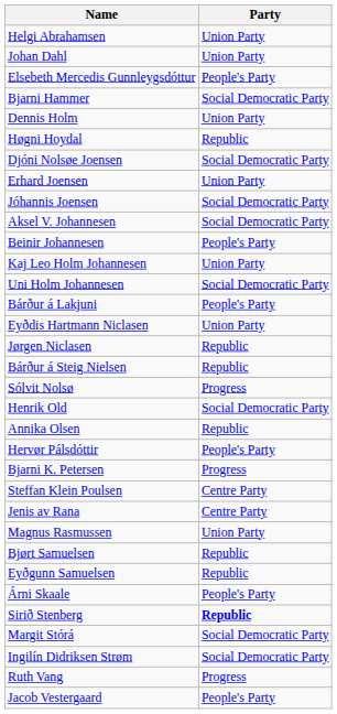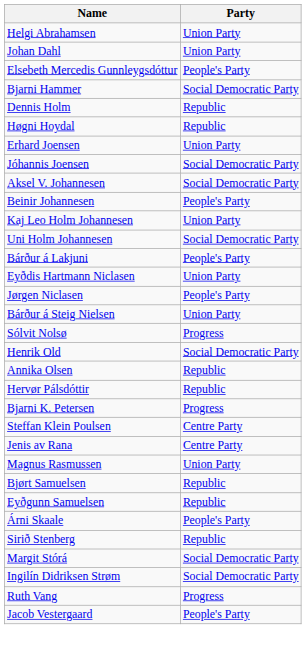Dennis Holm | Party: Union Party -> Republic
- row: Djóni Nolsøe Joensen | Social Democratic Party
Jørgen Niclasen | Party: Republic -> People's Party
Bárður á Steig Nielsen | Party: Republic -> Union Party
Hervør Pálsdóttir | Party: People's Party -> Republic
Sirið Stenberg | Party: bold -> normal
